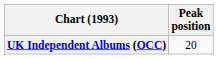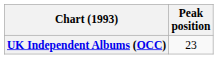UK Independent Albums (OCC) | Peak position: 20 -> 23
